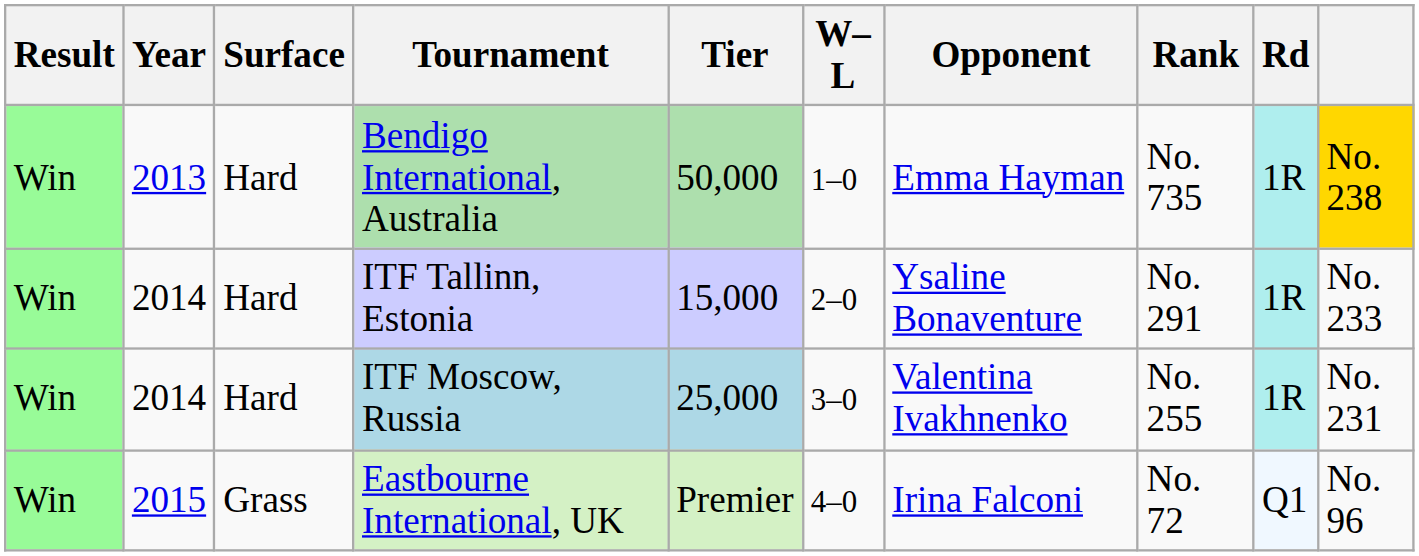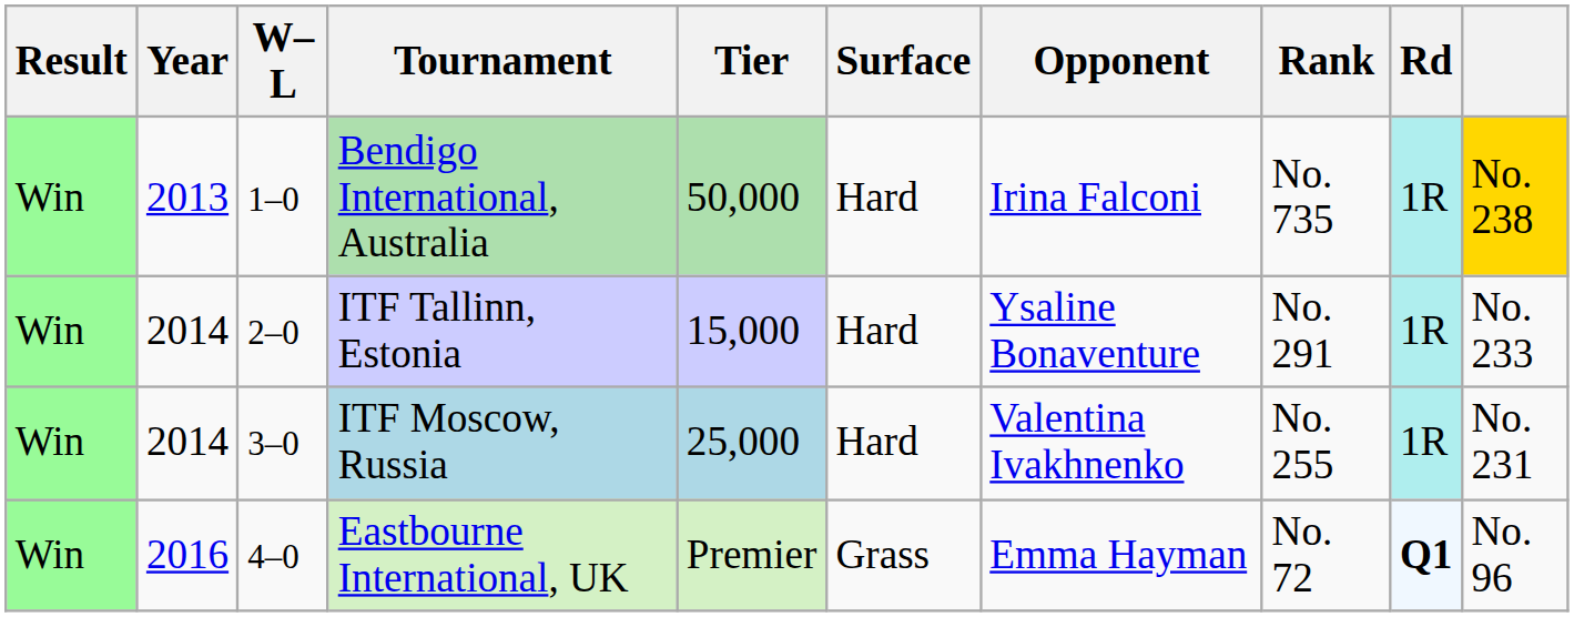columns swapped: W–L <-> Surface
Bendigo International, Australia | Opponent: Emma Hayman -> Irina Falconi
Eastbourne International, UK | Year: 2015 -> 2016
Eastbourne International, UK | Opponent: Irina Falconi -> Emma Hayman
Eastbourne International, UK | Rd: normal -> bold
